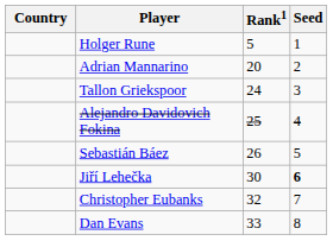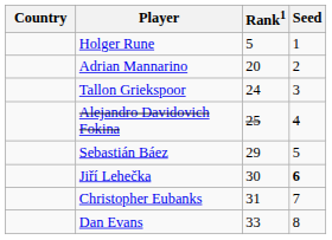Sebastián Báez | Rank1: 26 -> 29
Christopher Eubanks | Rank1: 32 -> 31
